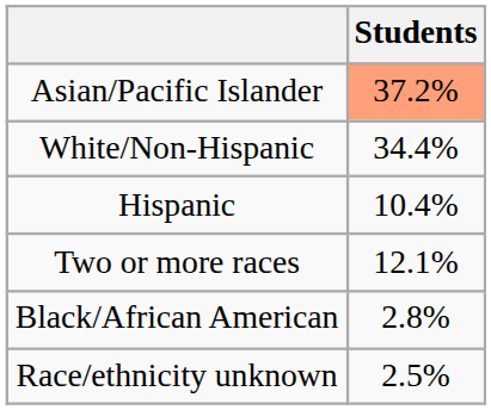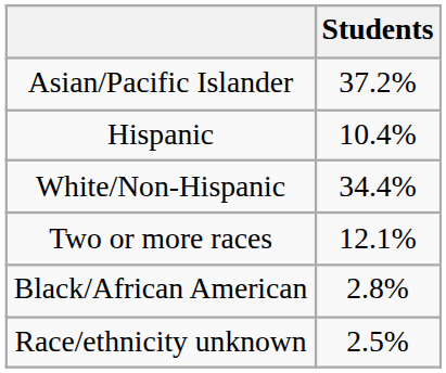Asian/Pacific Islander | Students: lightsalmon background -> no background
rows swapped: White/Non-Hispanic <-> Hispanic
